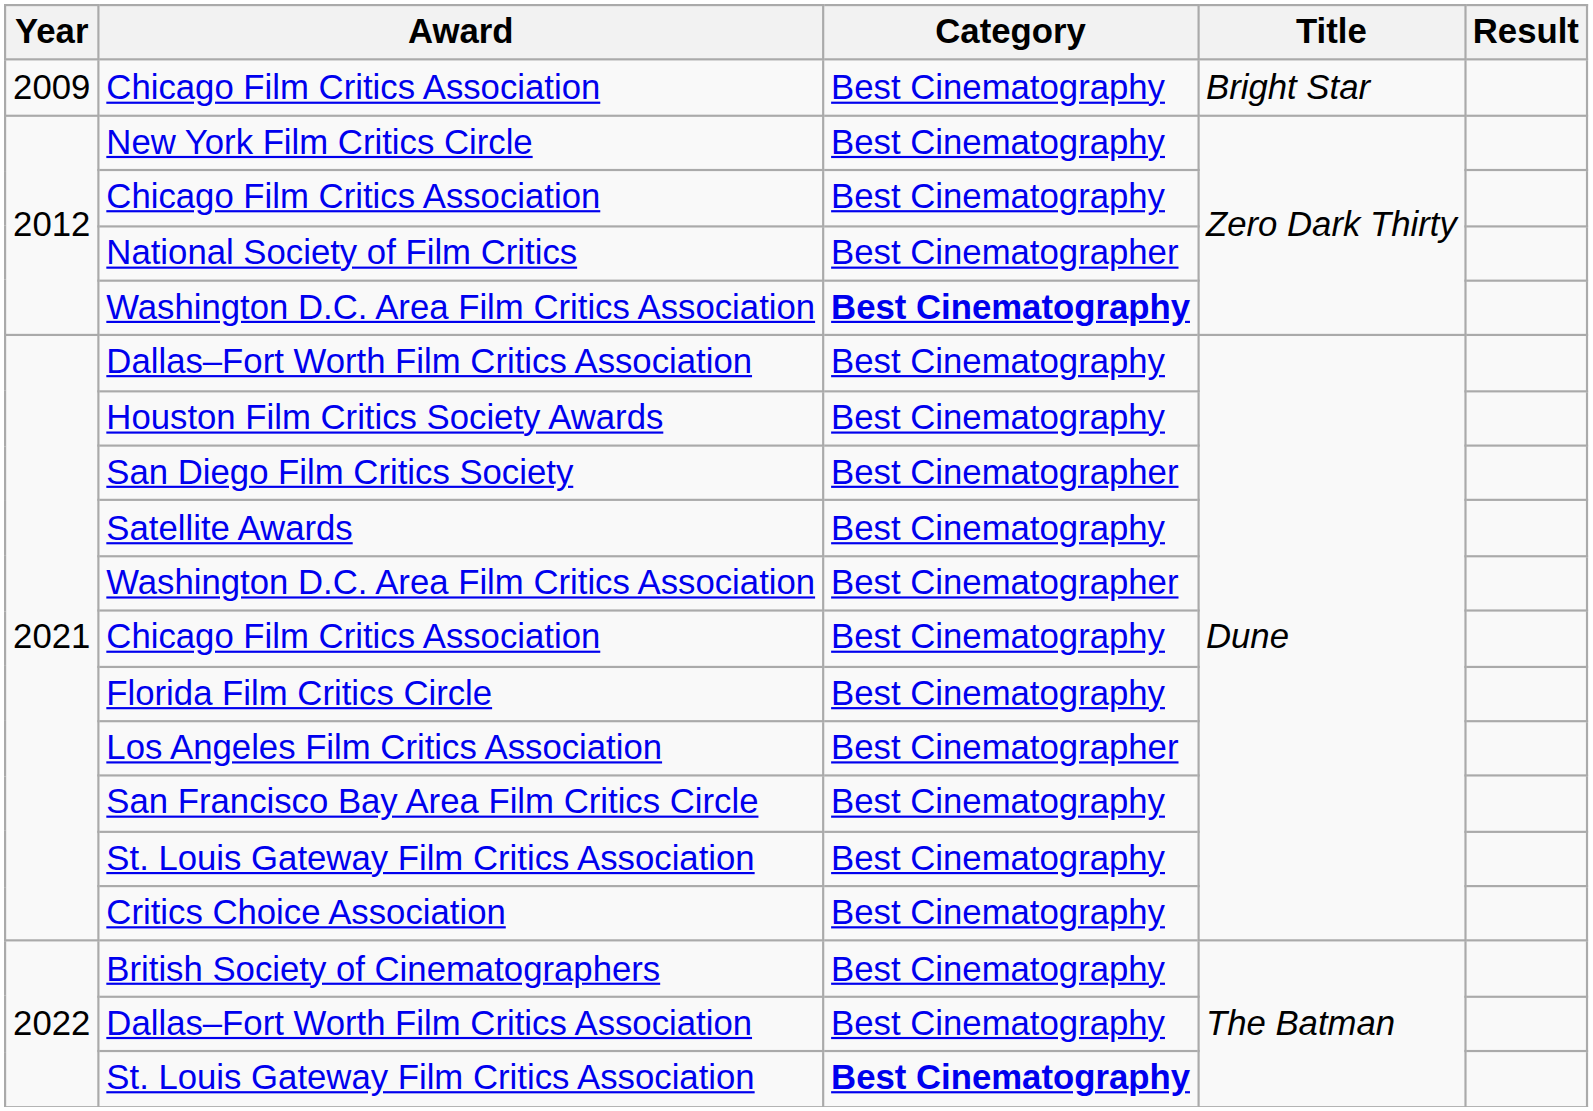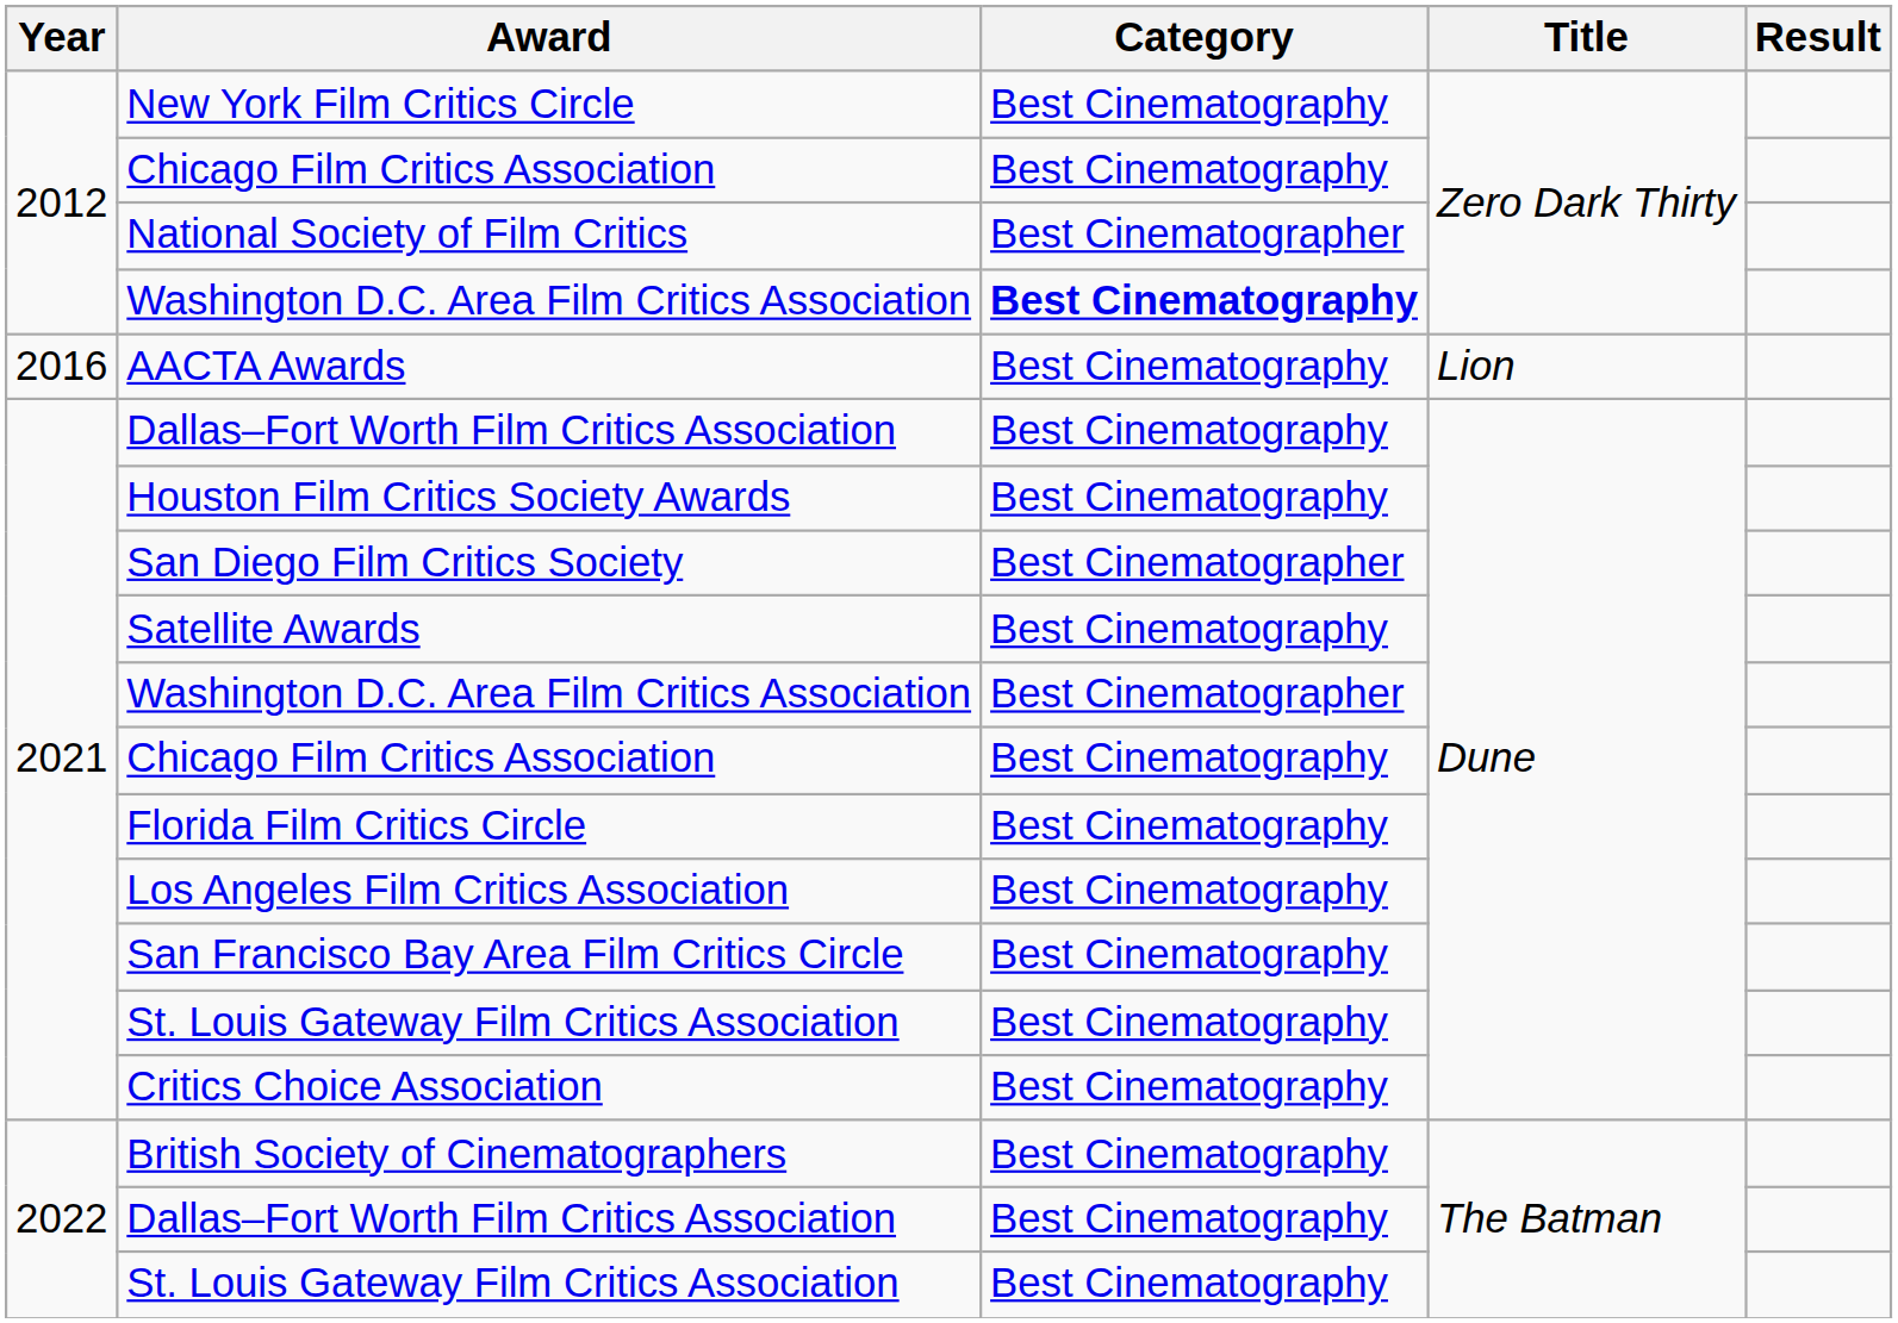- row: 2009 | Chicago Film Critics Association | Best Cinematography | Bright Star
+ row: 2016 | AACTA Awards | Best Cinematography | Lion
Los Angeles Film Critics Association | Category: Best Cinematographer -> Best Cinematography
2022 / St. Louis Gateway Film Critics Association | Category: bold -> normal
